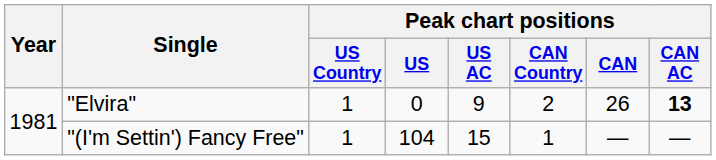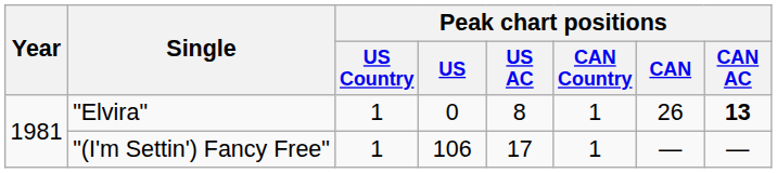"Elvira" | Peak chart positions / US AC: 9 -> 8
"Elvira" | Peak chart positions / CAN Country: 2 -> 1
"(I'm Settin') Fancy Free" | Peak chart positions / US: 104 -> 106
"(I'm Settin') Fancy Free" | Peak chart positions / US AC: 15 -> 17
